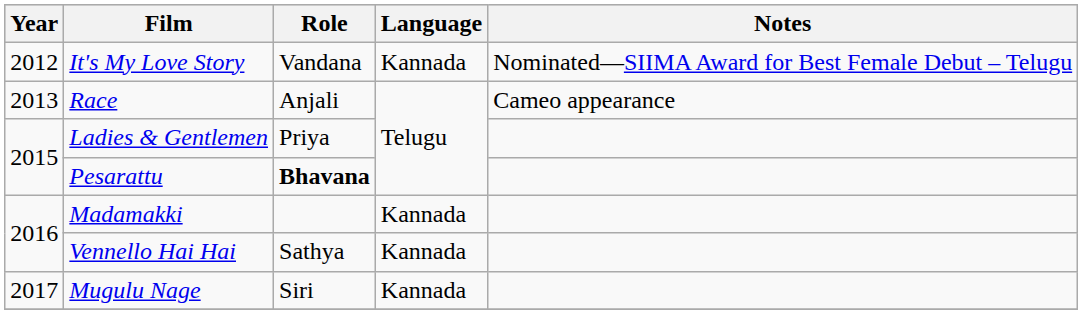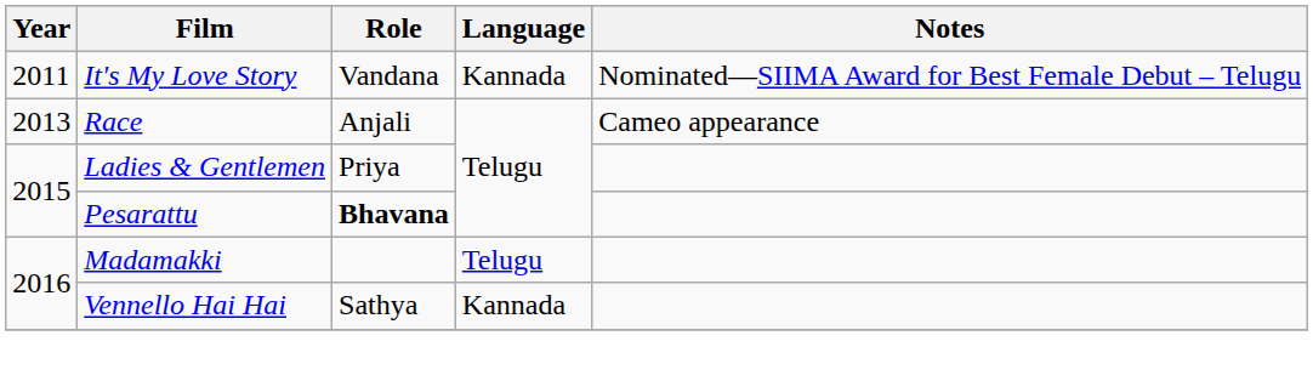It's My Love Story | Year: 2012 -> 2011
Madamakki | Language: Kannada -> Telugu
- row: 2017 | Mugulu Nage | Siri | Kannada
